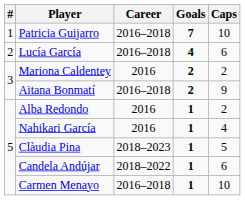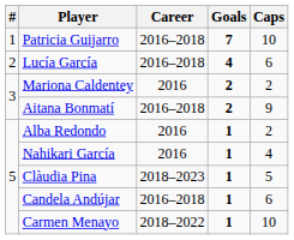Candela Andújar | Career: 2018–2022 -> 2016–2018
Carmen Menayo | Career: 2016–2018 -> 2018–2022
